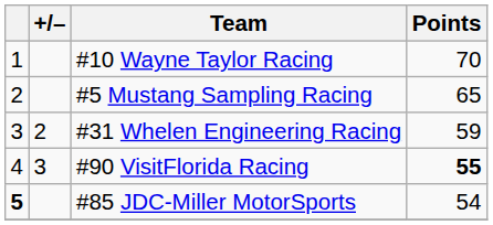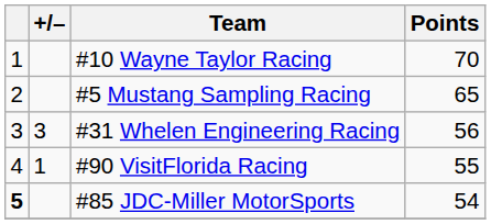#31 Whelen Engineering Racing | +/–: 2 -> 3
#31 Whelen Engineering Racing | Points: 59 -> 56
#90 VisitFlorida Racing | +/–: 3 -> 1
#90 VisitFlorida Racing | Points: bold -> normal
